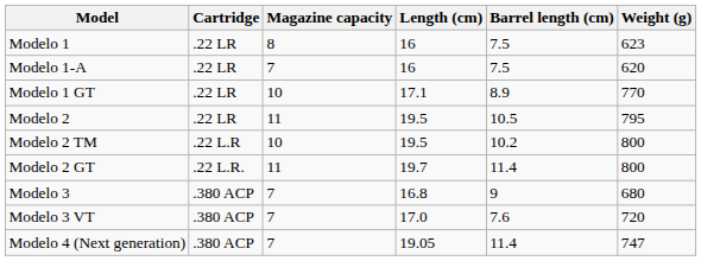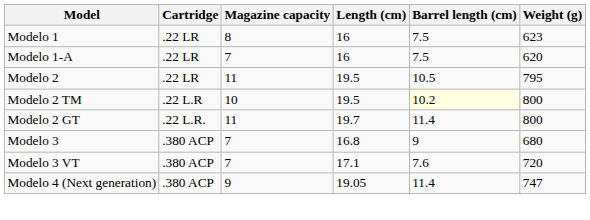- row: Modelo 1 GT | .22 LR | 10 | 17.1 | 8.9 | 770
Modelo 2 TM | Barrel length (cm): no background -> lightyellow background
Modelo 3 VT | Length (cm): 17.0 -> 17.1
Modelo 4 (Next generation) | Magazine capacity: 7 -> 9
